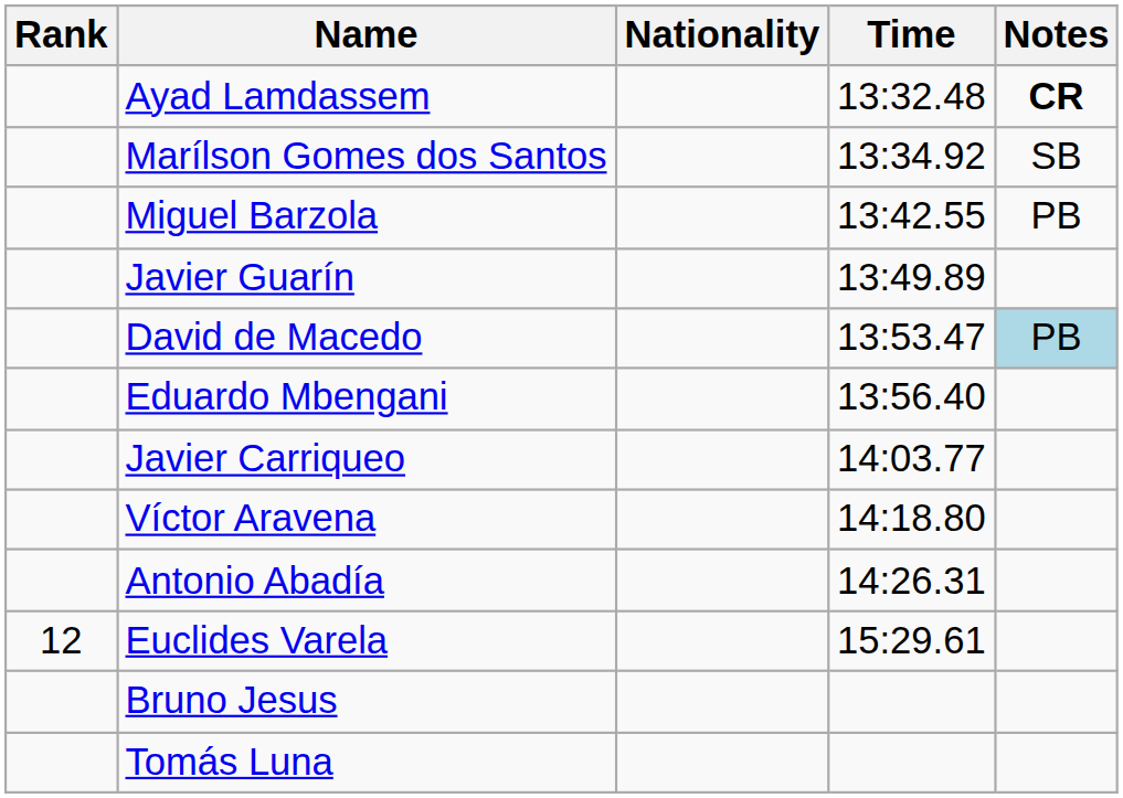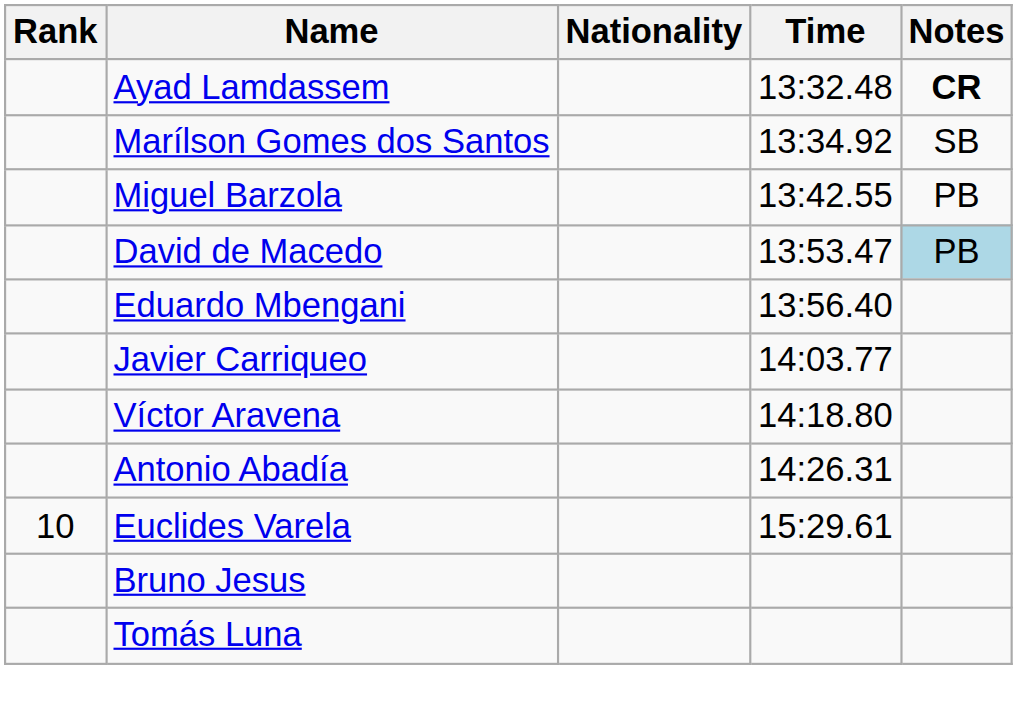- row: Javier Guarín | 13:49.89
Euclides Varela | Rank: 12 -> 10
